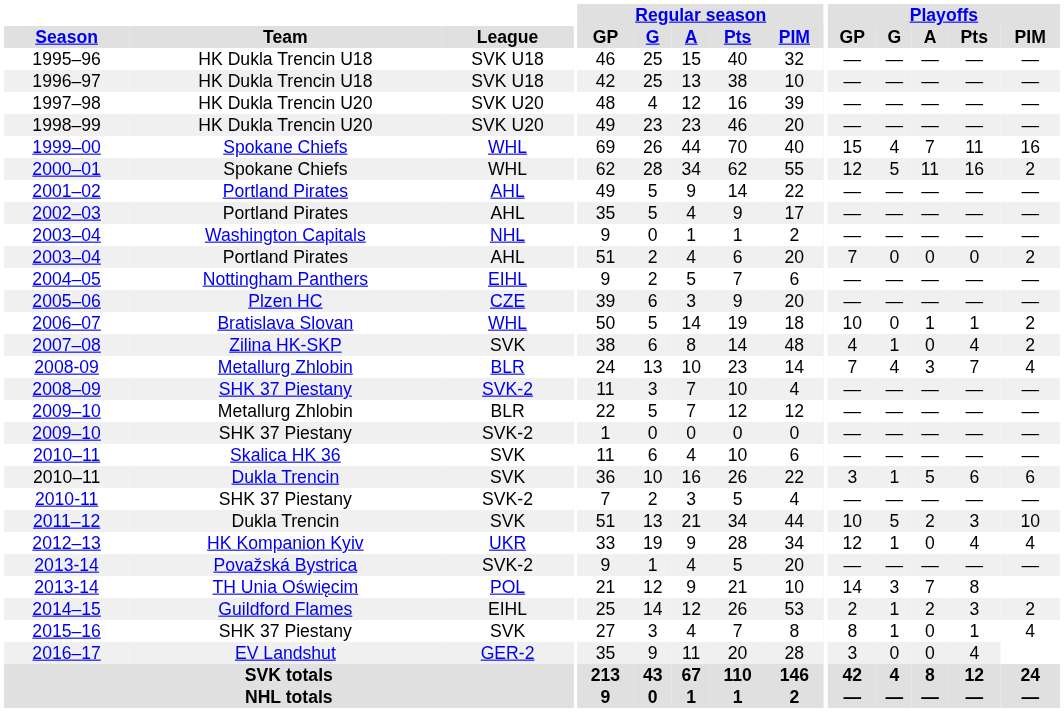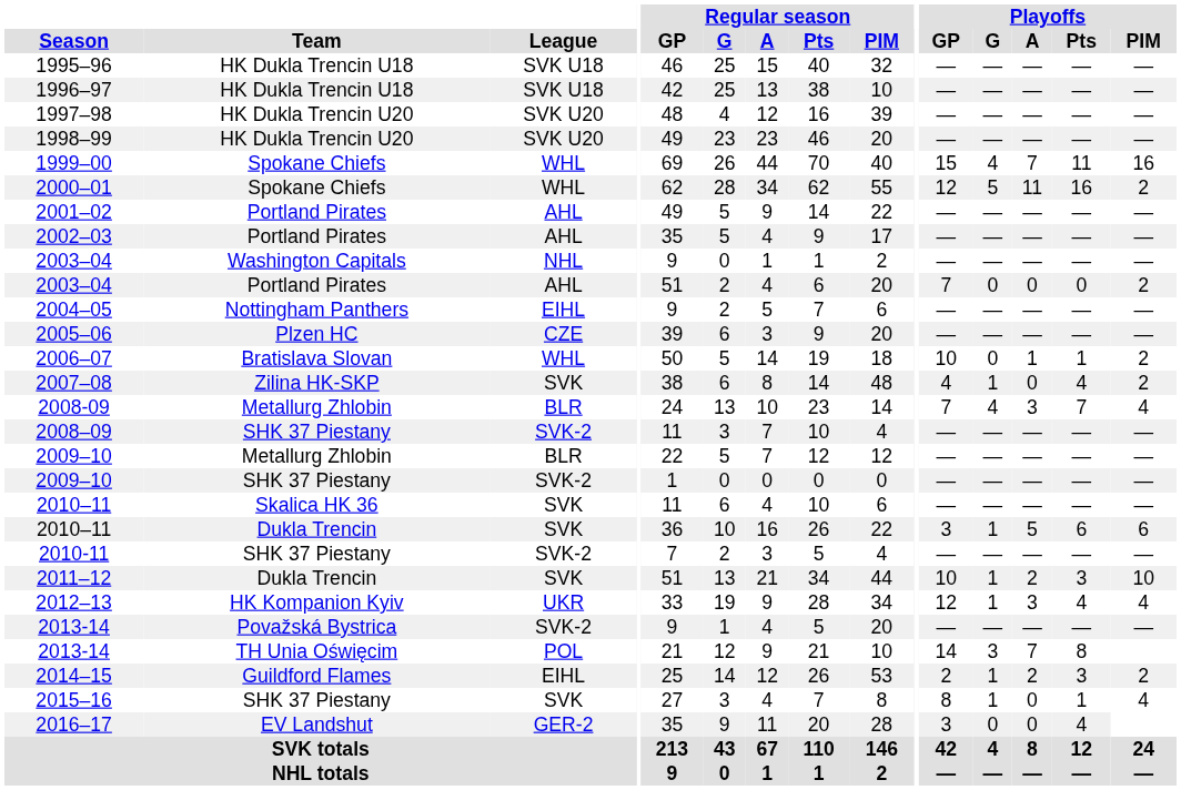2011–12 | Playoffs / G: 5 -> 1
2012–13 | Playoffs / A: 0 -> 3
